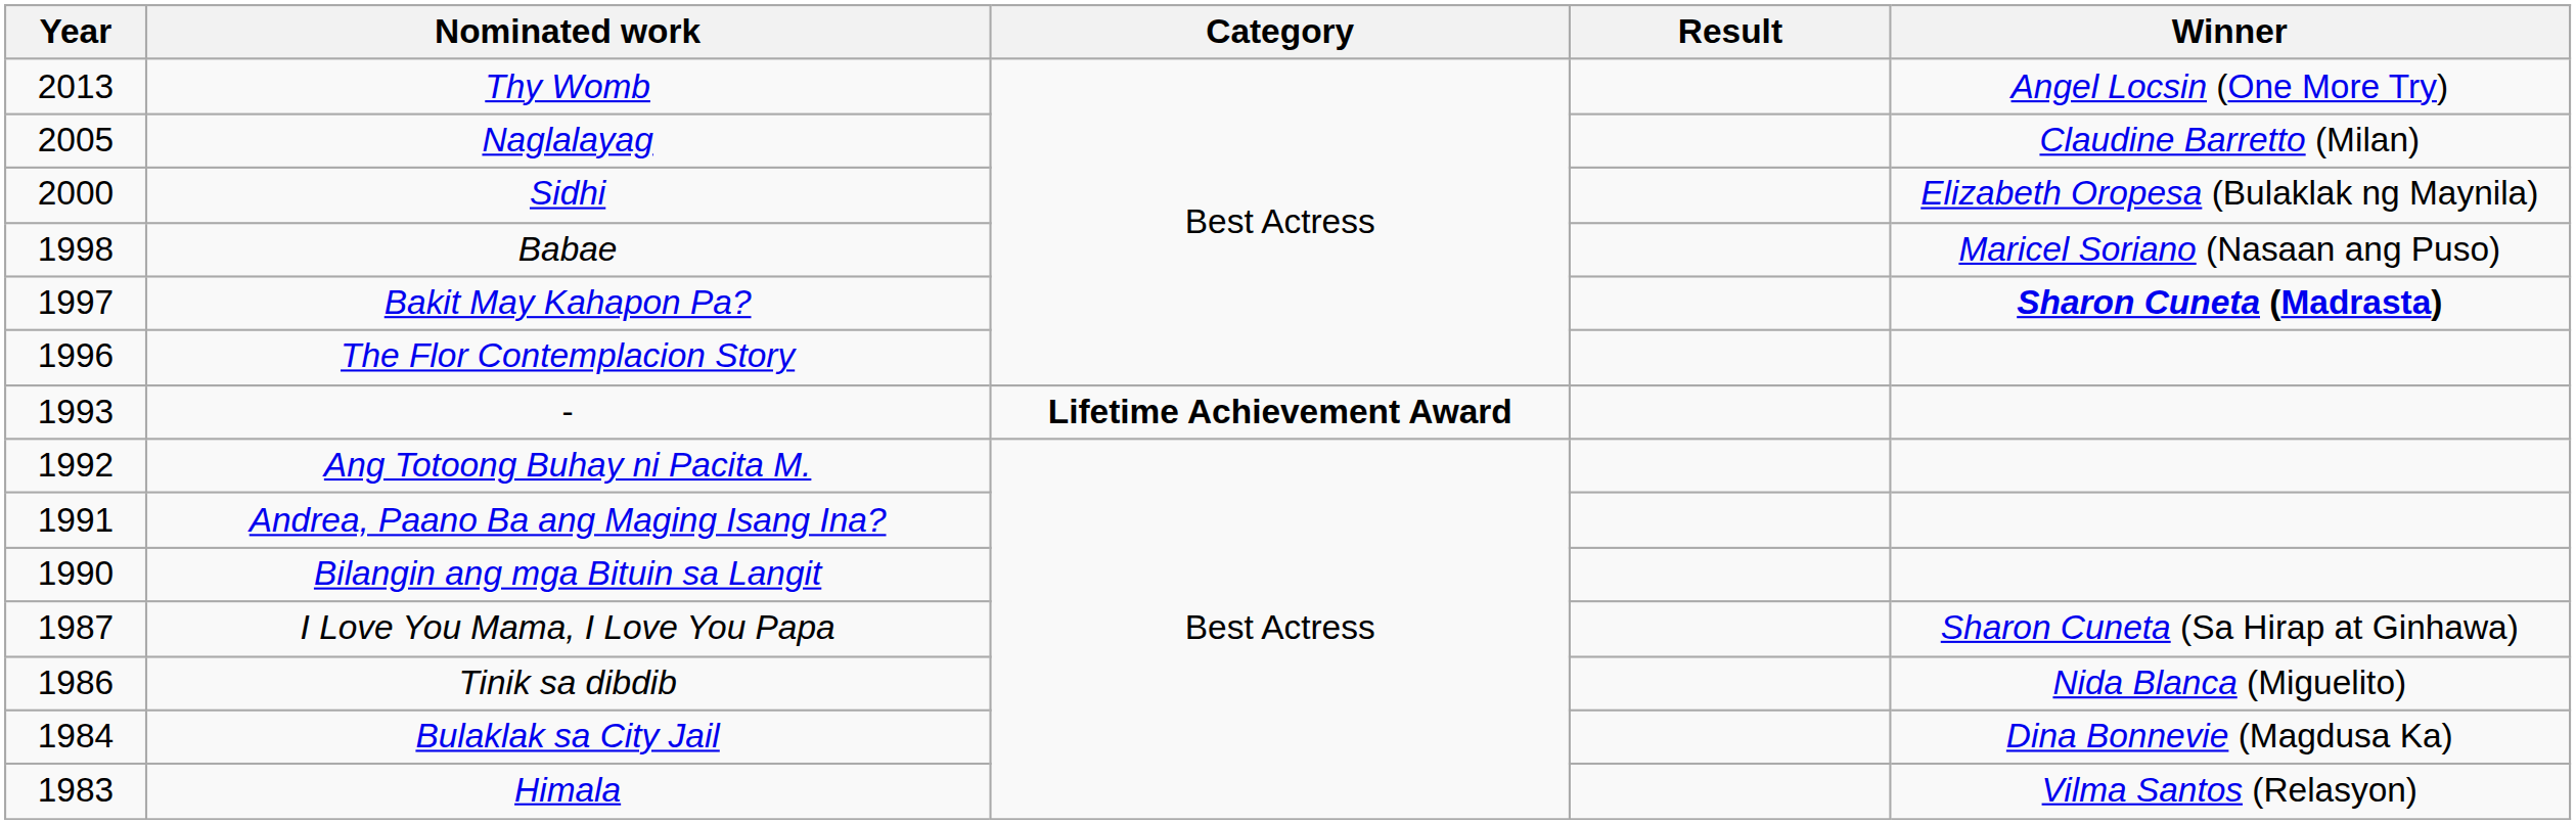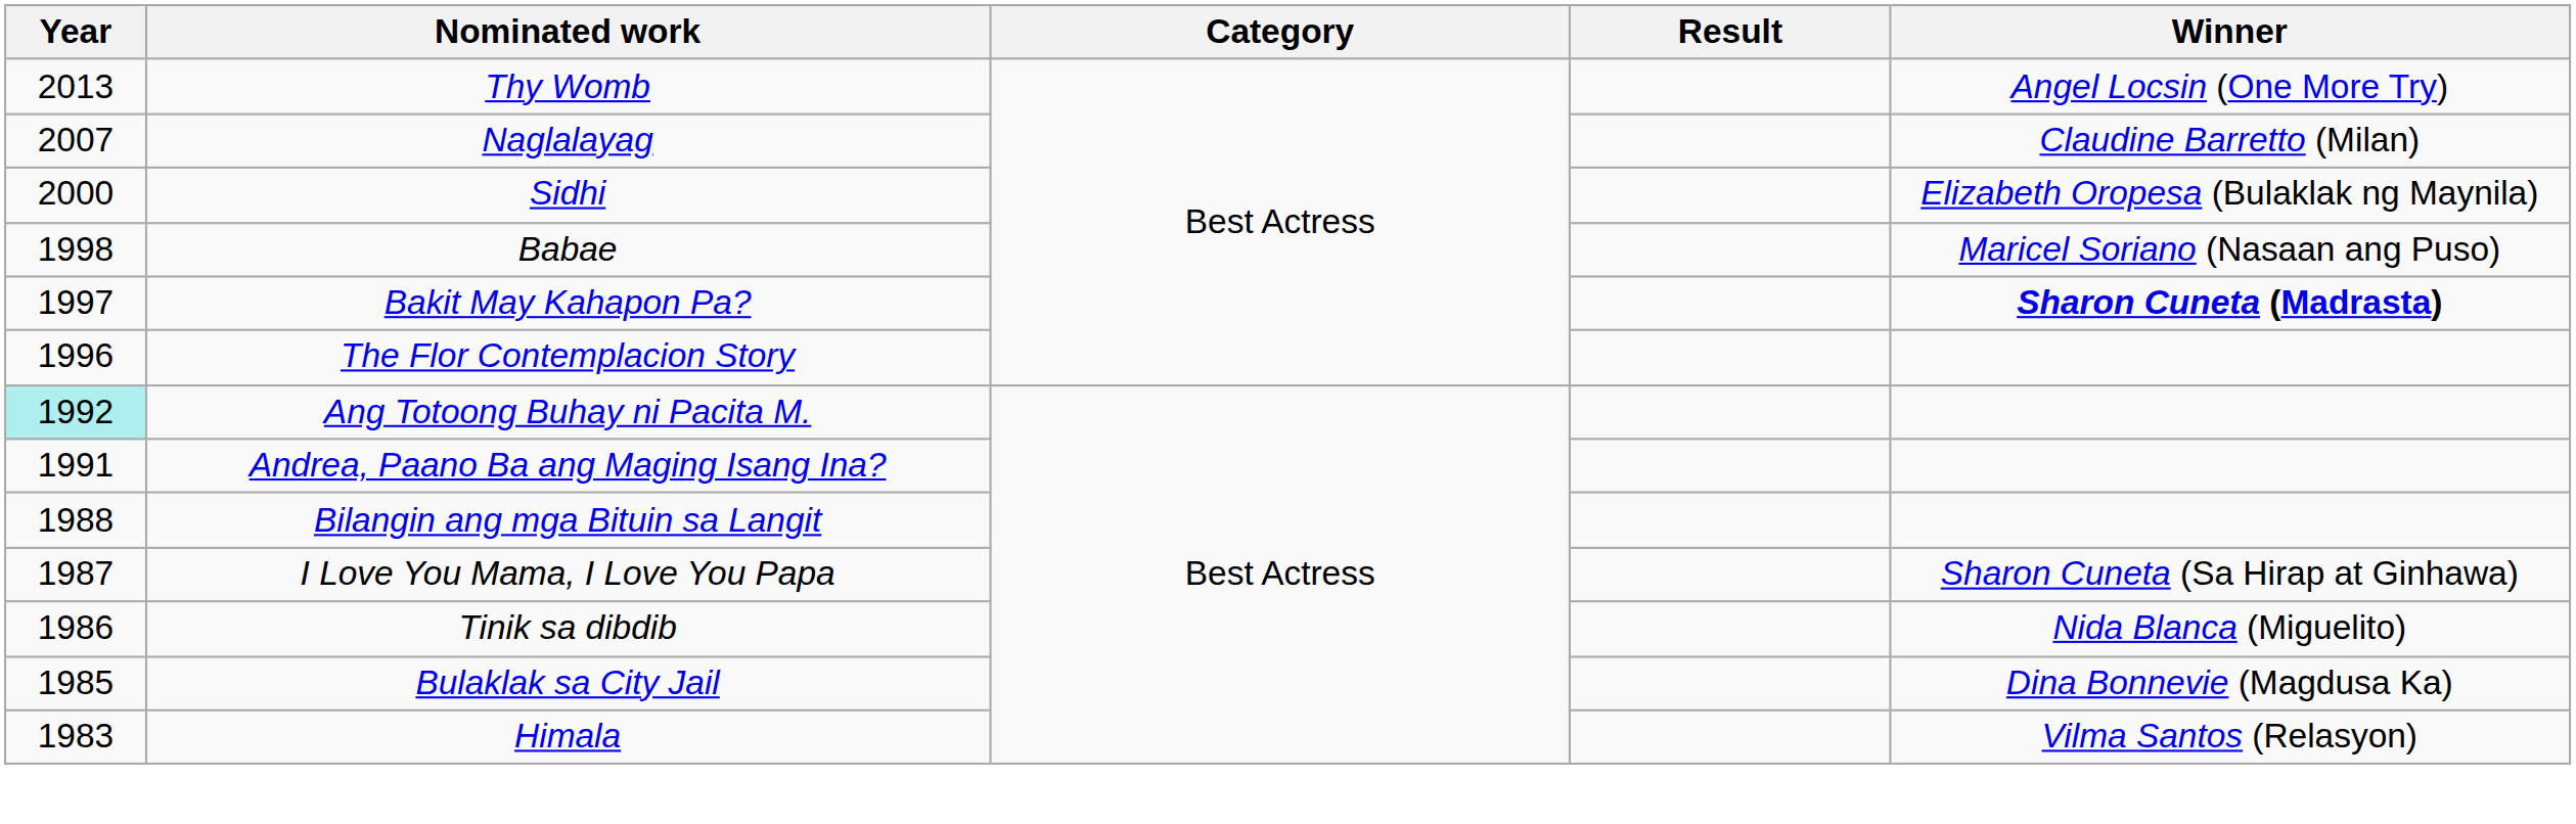Naglalayag | Year: 2005 -> 2007
- row: 1993 | - | Lifetime Achievement Award
Ang Totoong Buhay ni Pacita M. | Year: no background -> paleturquoise background
Bilangin ang mga Bituin sa Langit | Year: 1990 -> 1988
Bulaklak sa City Jail | Year: 1984 -> 1985
